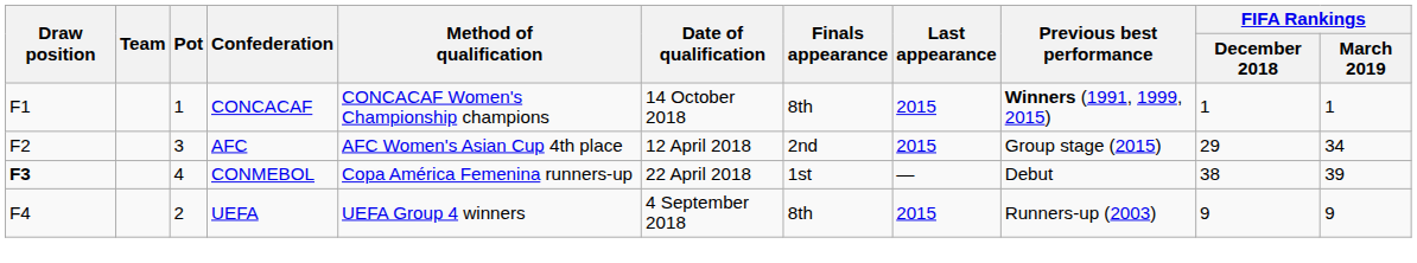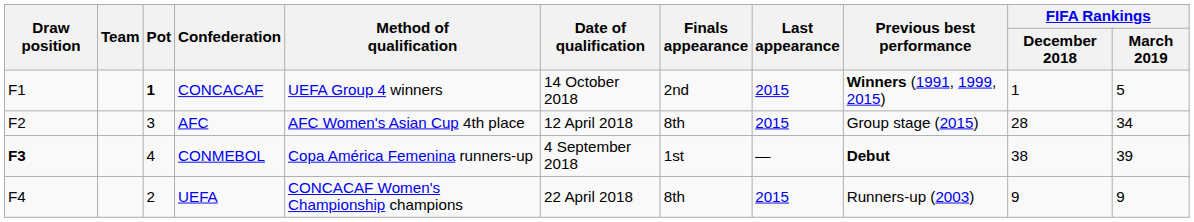CONCACAF | Pot: normal -> bold
CONCACAF | Method of qualification: CONCACAF Women's Championship champions -> UEFA Group 4 winners
CONCACAF | Finals appearance: 8th -> 2nd
CONCACAF | FIFA Rankings / March 2019: 1 -> 5
AFC | Finals appearance: 2nd -> 8th
AFC | FIFA Rankings / December 2018: 29 -> 28
CONMEBOL | Date of qualification: 22 April 2018 -> 4 September 2018
CONMEBOL | Previous best performance: normal -> bold
UEFA | Method of qualification: UEFA Group 4 winners -> CONCACAF Women's Championship champions
UEFA | Date of qualification: 4 September 2018 -> 22 April 2018
